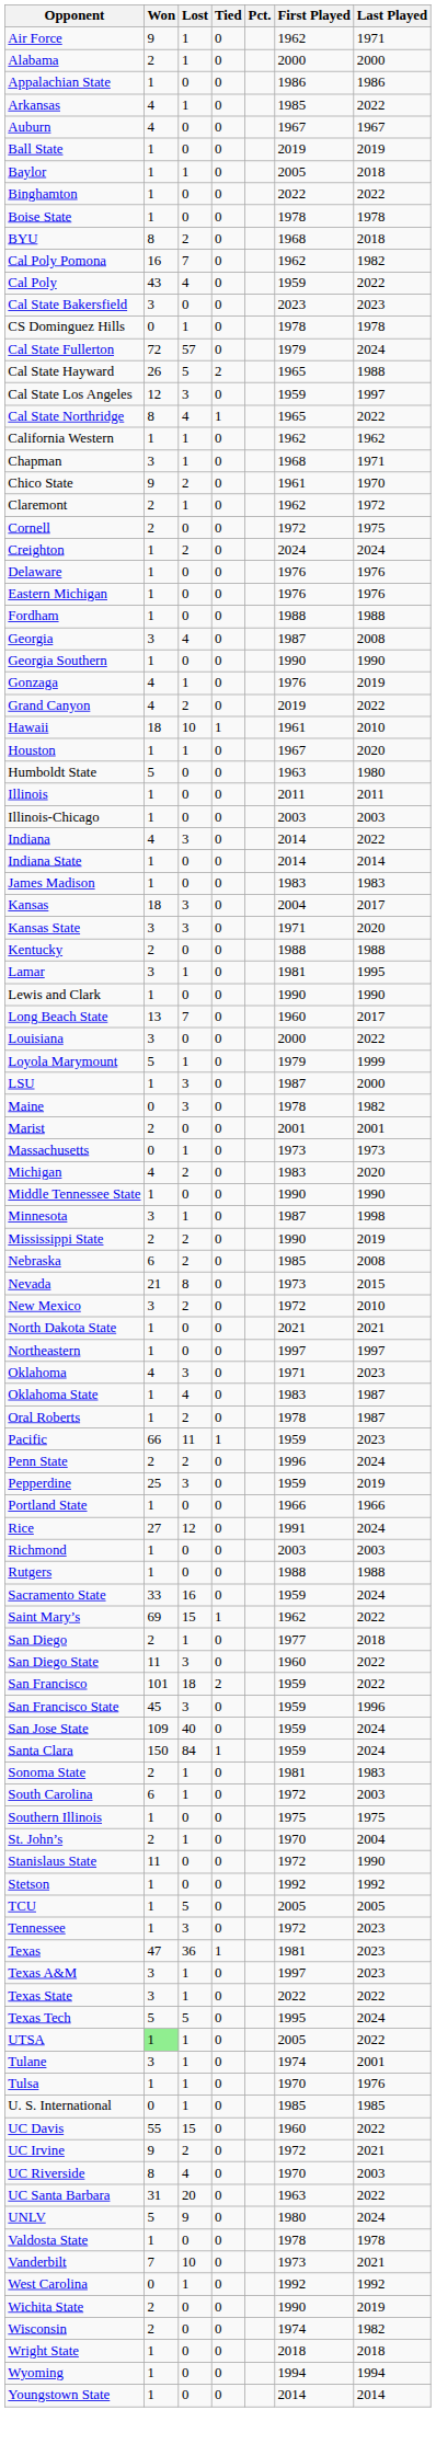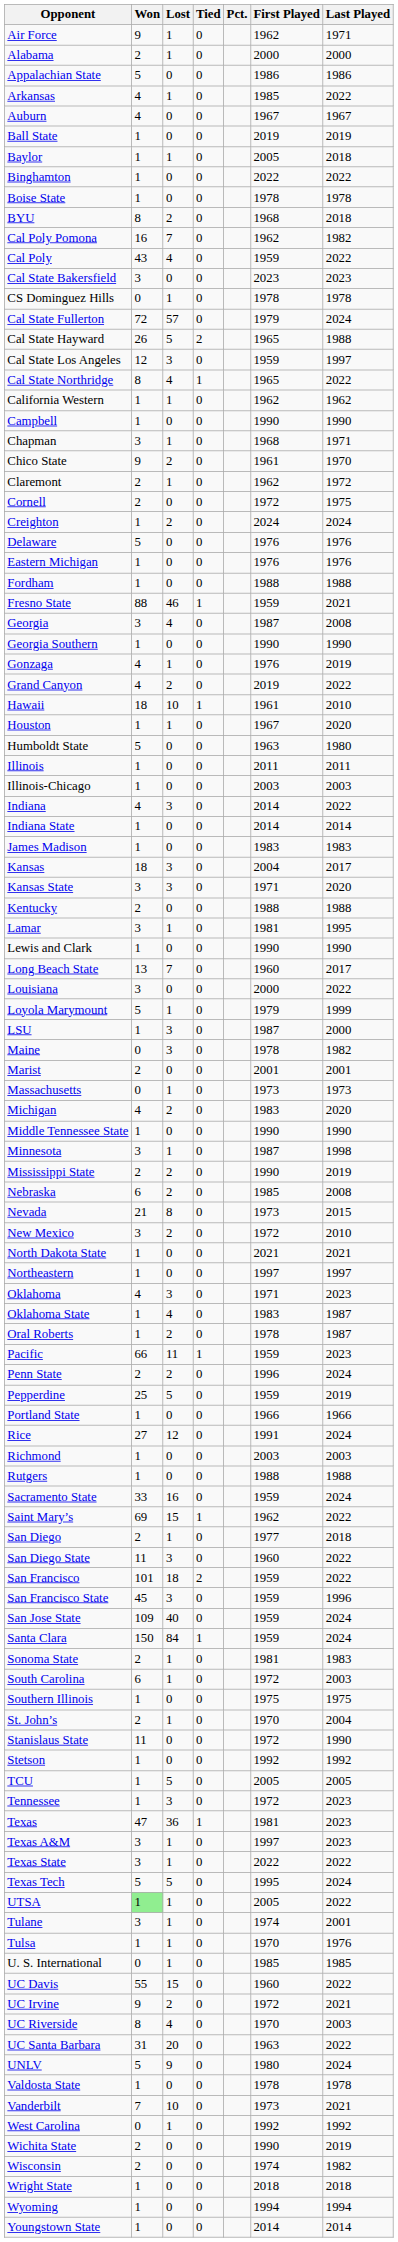Appalachian State | Won: 1 -> 5
+ row: Campbell | 1 | 0 | 0 | 1990 | 1990
Delaware | Won: 1 -> 5
+ row: Fresno State | 88 | 46 | 1 | 1959 | 2021
Pepperdine | Lost: 3 -> 5
